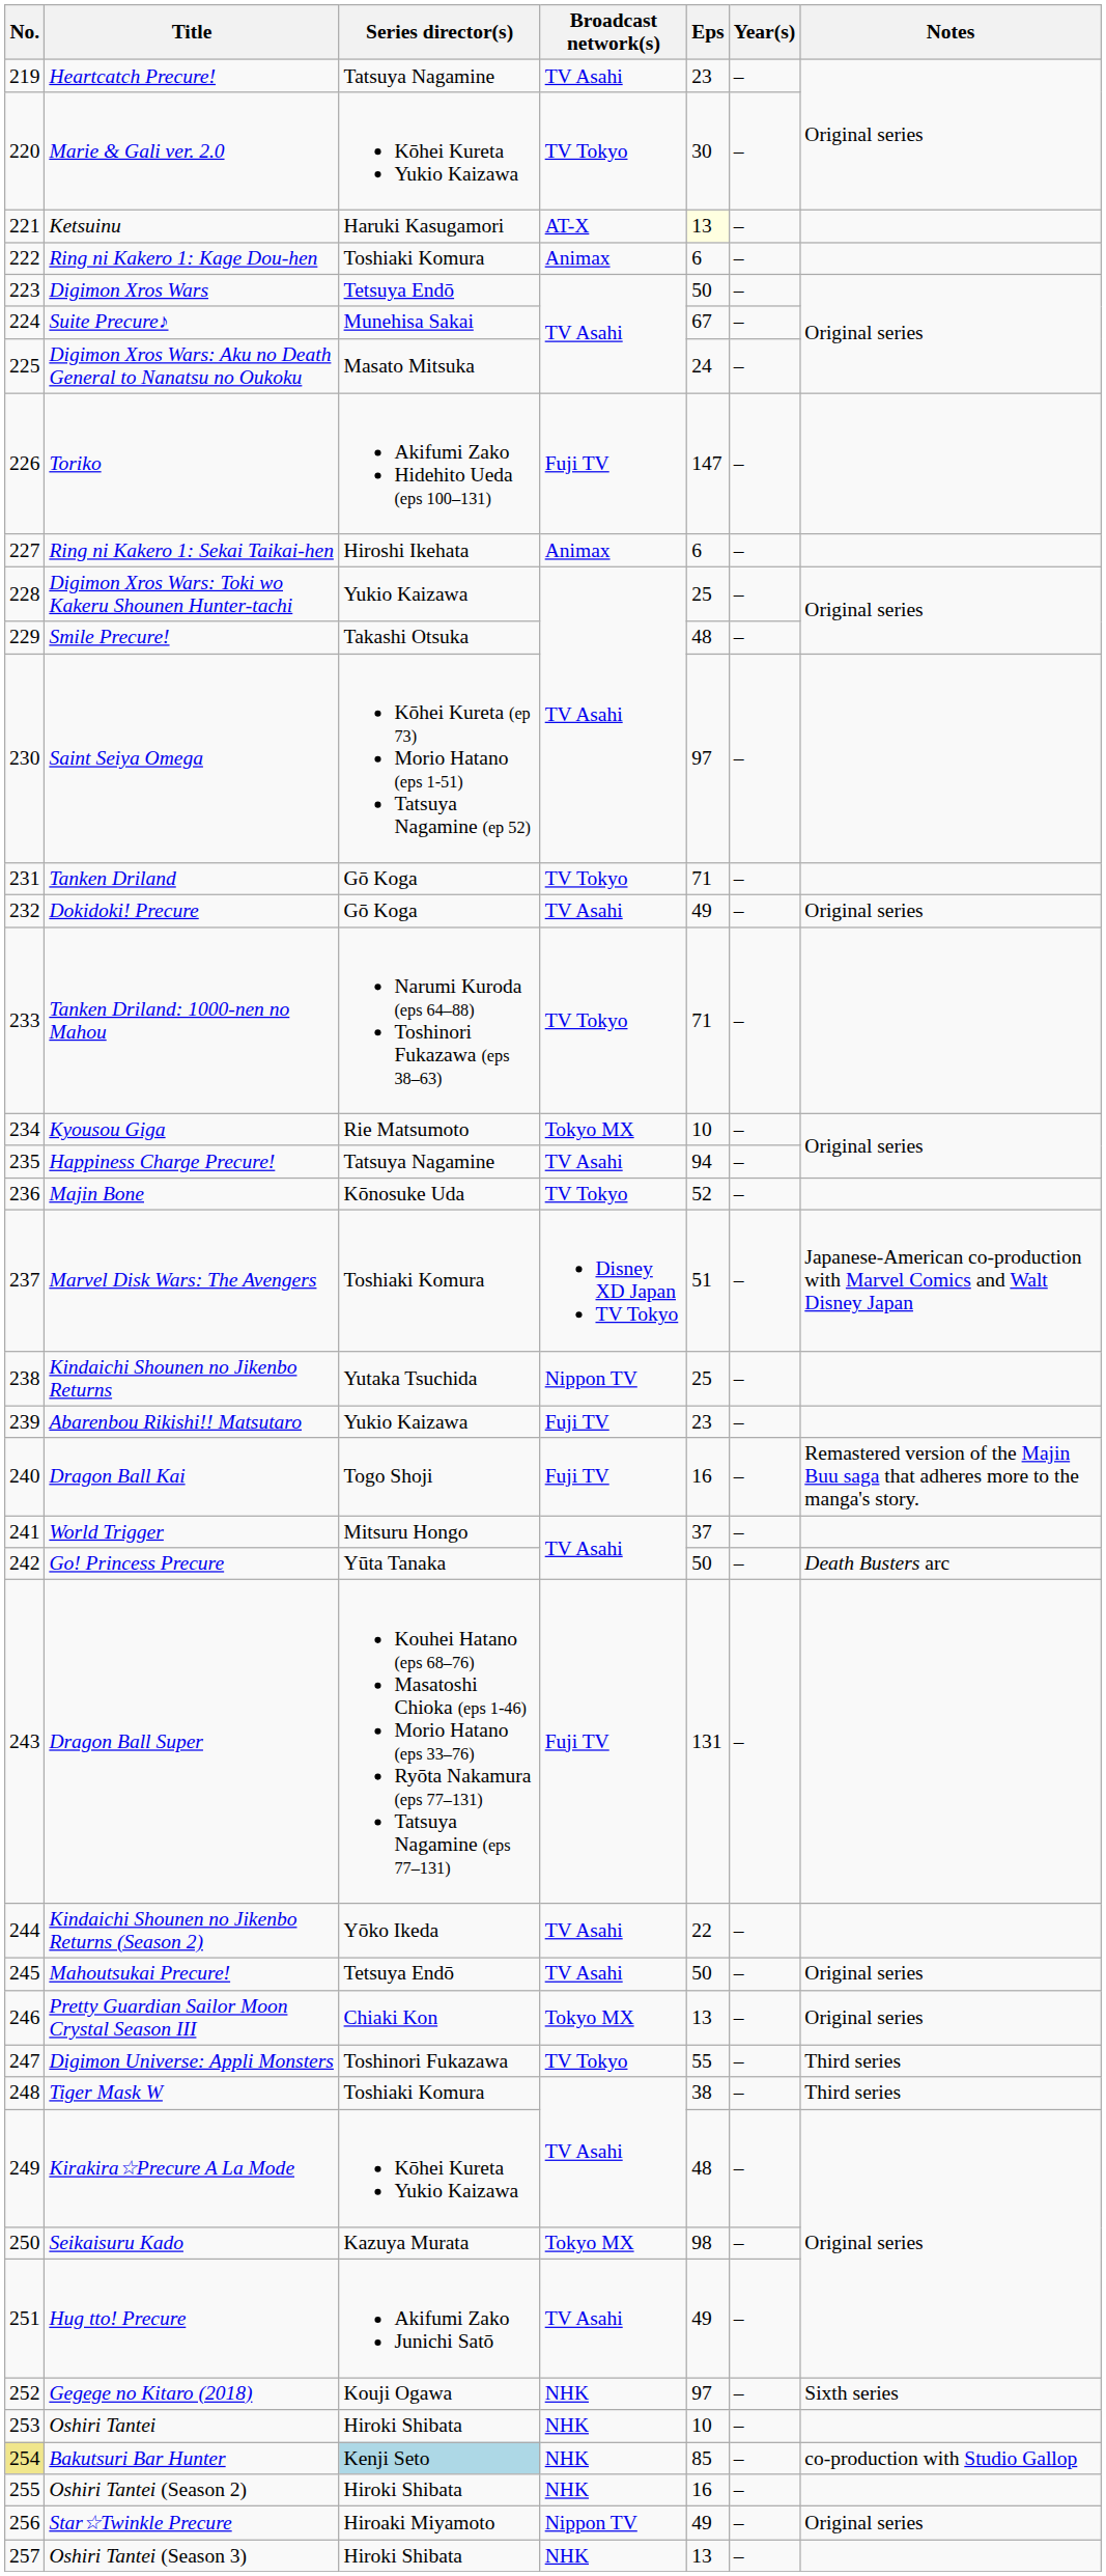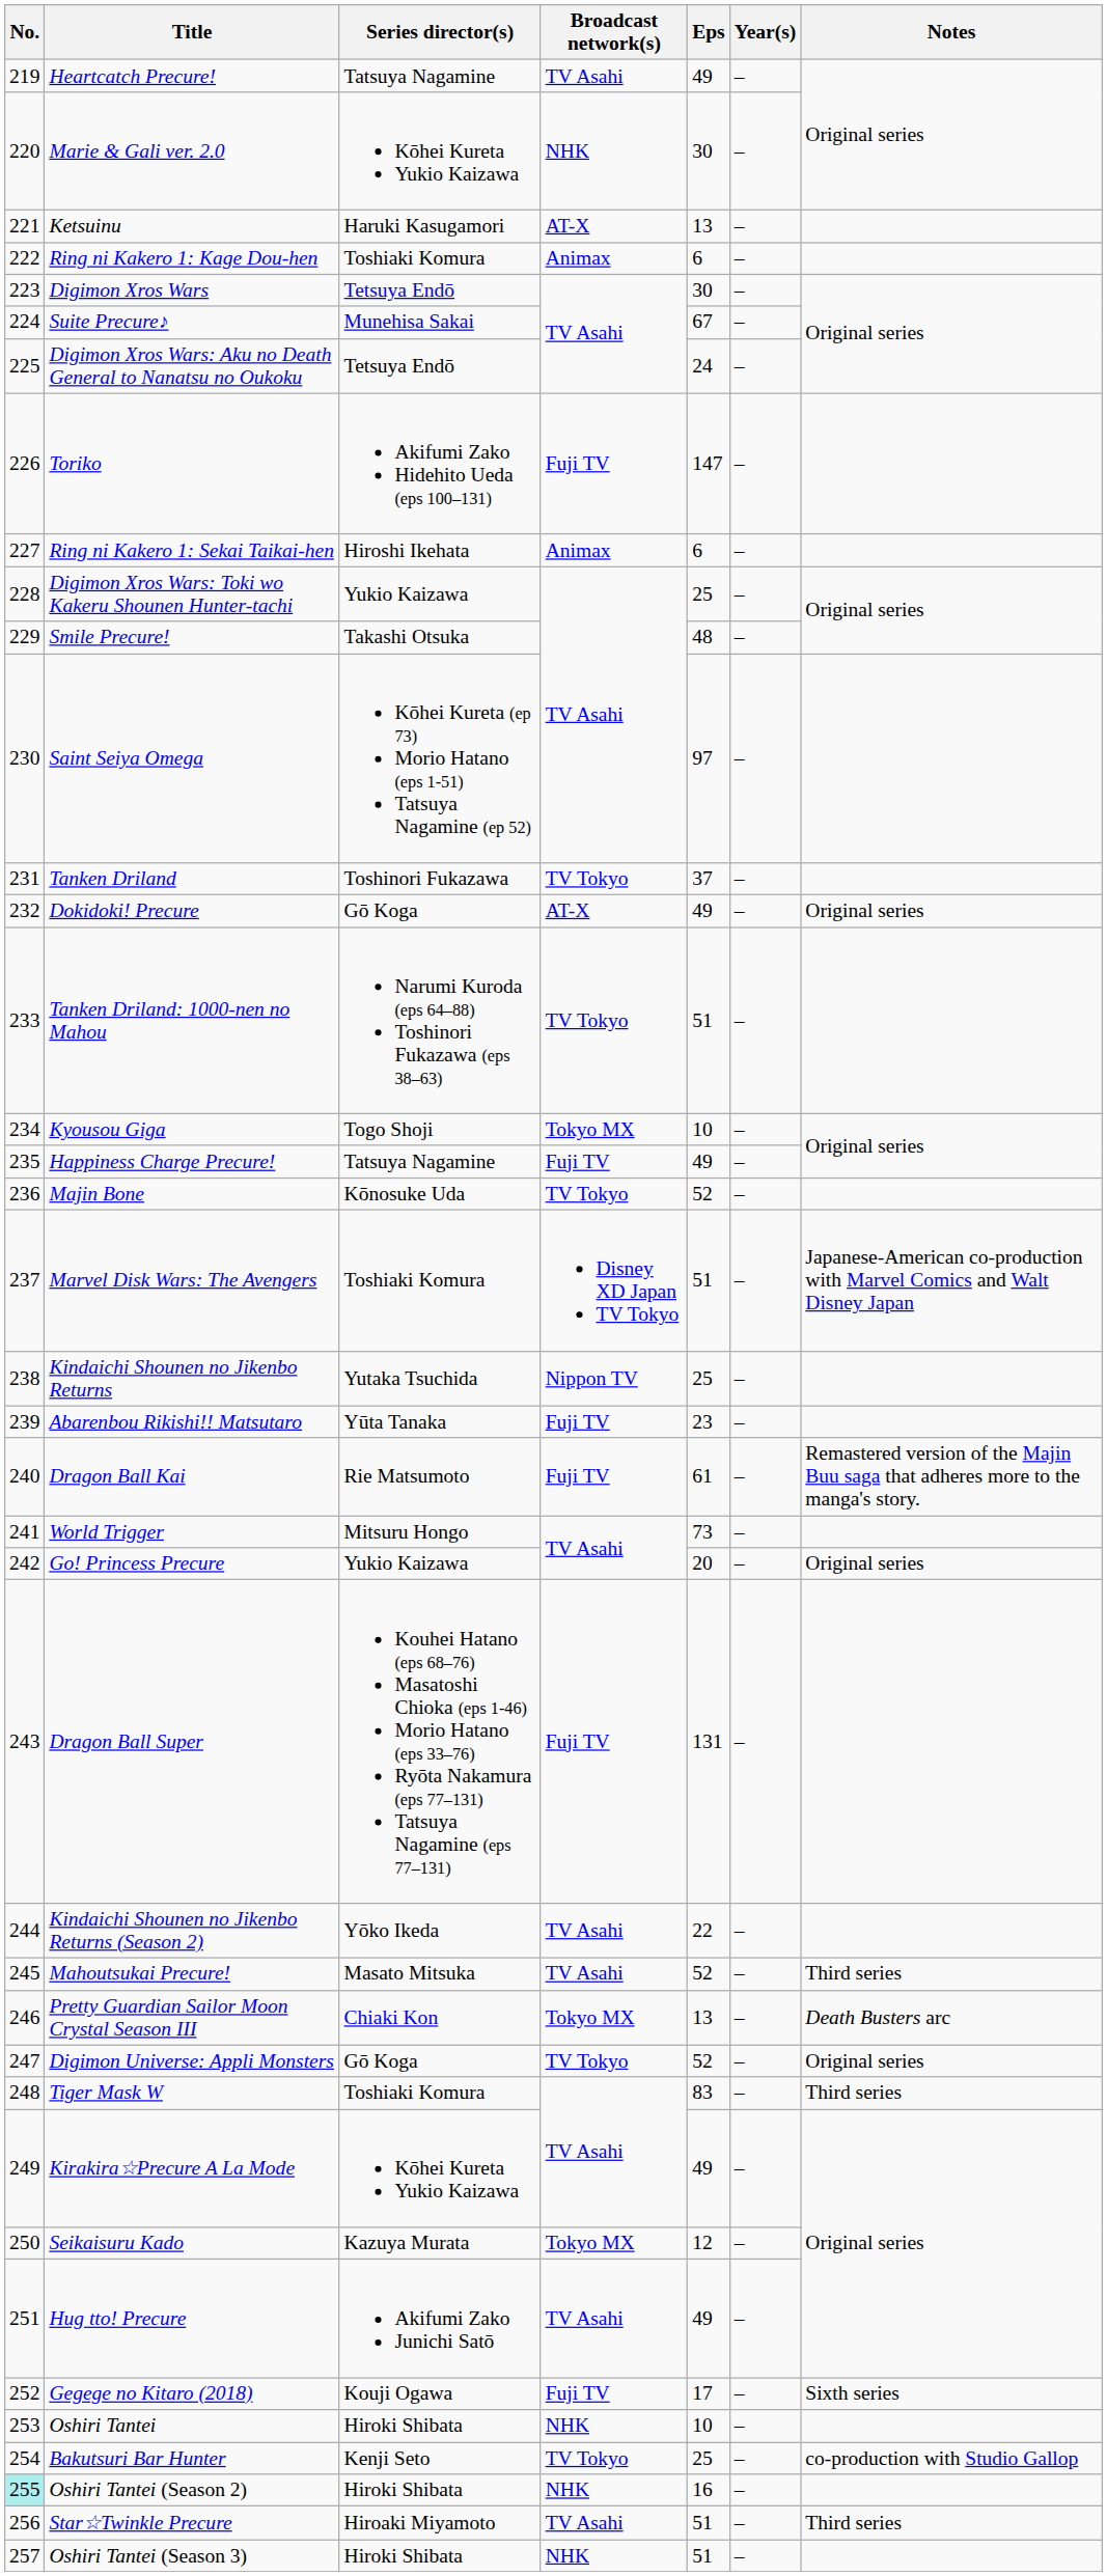Heartcatch Precure! | Eps: 23 -> 49
Marie & Gali ver. 2.0 | Broadcast network(s): TV Tokyo -> NHK
Ketsuinu | Eps: lightyellow background -> no background
Digimon Xros Wars | Eps: 50 -> 30
Digimon Xros Wars: Aku no Death General to Nanatsu no Oukoku | Series director(s): Masato Mitsuka -> Tetsuya Endō
Tanken Driland | Series director(s): Gō Koga -> Toshinori Fukazawa
Tanken Driland | Eps: 71 -> 37
Dokidoki! Precure | Broadcast network(s): TV Asahi -> AT-X
Tanken Driland: 1000-nen no Mahou | Eps: 71 -> 51
Kyousou Giga | Series director(s): Rie Matsumoto -> Togo Shoji
Happiness Charge Precure! | Broadcast network(s): TV Asahi -> Fuji TV
Happiness Charge Precure! | Eps: 94 -> 49
Abarenbou Rikishi!! Matsutaro | Series director(s): Yukio Kaizawa -> Yūta Tanaka
Dragon Ball Kai | Series director(s): Togo Shoji -> Rie Matsumoto
Dragon Ball Kai | Eps: 16 -> 61
World Trigger | Eps: 37 -> 73
Go! Princess Precure | Series director(s): Yūta Tanaka -> Yukio Kaizawa
Go! Princess Precure | Eps: 50 -> 20
Go! Princess Precure | Notes: Death Busters arc -> Original series
Mahoutsukai Precure! | Series director(s): Tetsuya Endō -> Masato Mitsuka
Mahoutsukai Precure! | Eps: 50 -> 52
Mahoutsukai Precure! | Notes: Original series -> Third series
Pretty Guardian Sailor Moon Crystal Season III | Notes: Original series -> Death Busters arc
Digimon Universe: Appli Monsters | Series director(s): Toshinori Fukazawa -> Gō Koga
Digimon Universe: Appli Monsters | Eps: 55 -> 52
Digimon Universe: Appli Monsters | Notes: Third series -> Original series
Tiger Mask W | Eps: 38 -> 83
Kirakira☆Precure A La Mode | Eps: 48 -> 49
Seikaisuru Kado | Eps: 98 -> 12
Gegege no Kitaro (2018) | Broadcast network(s): NHK -> Fuji TV
Gegege no Kitaro (2018) | Eps: 97 -> 17
Bakutsuri Bar Hunter | No.: khaki background -> no background
Bakutsuri Bar Hunter | Series director(s): lightblue background -> no background
Bakutsuri Bar Hunter | Broadcast network(s): NHK -> TV Tokyo
Bakutsuri Bar Hunter | Eps: 85 -> 25
Oshiri Tantei (Season 2) | No.: no background -> paleturquoise background
Star☆Twinkle Precure | Broadcast network(s): Nippon TV -> TV Asahi
Star☆Twinkle Precure | Eps: 49 -> 51
Star☆Twinkle Precure | Notes: Original series -> Third series
Oshiri Tantei (Season 3) | Eps: 13 -> 51
